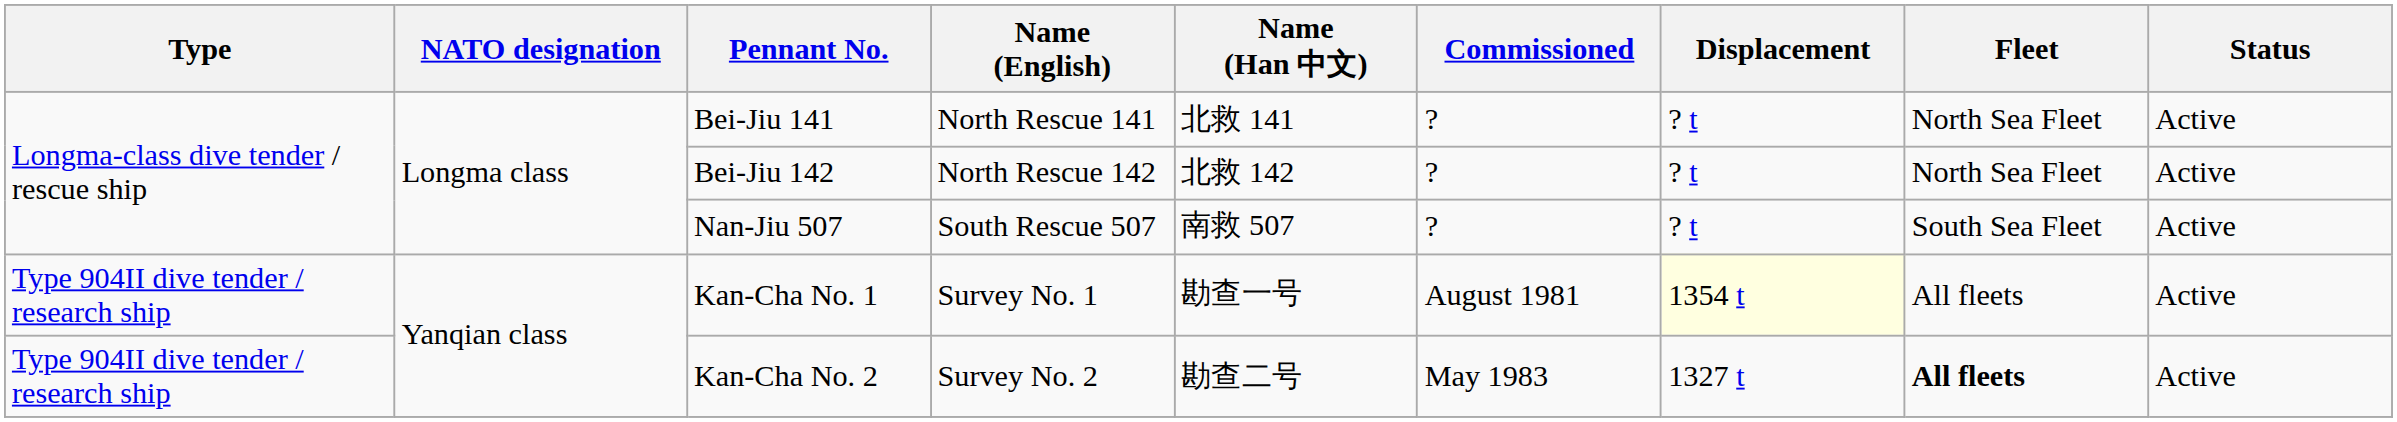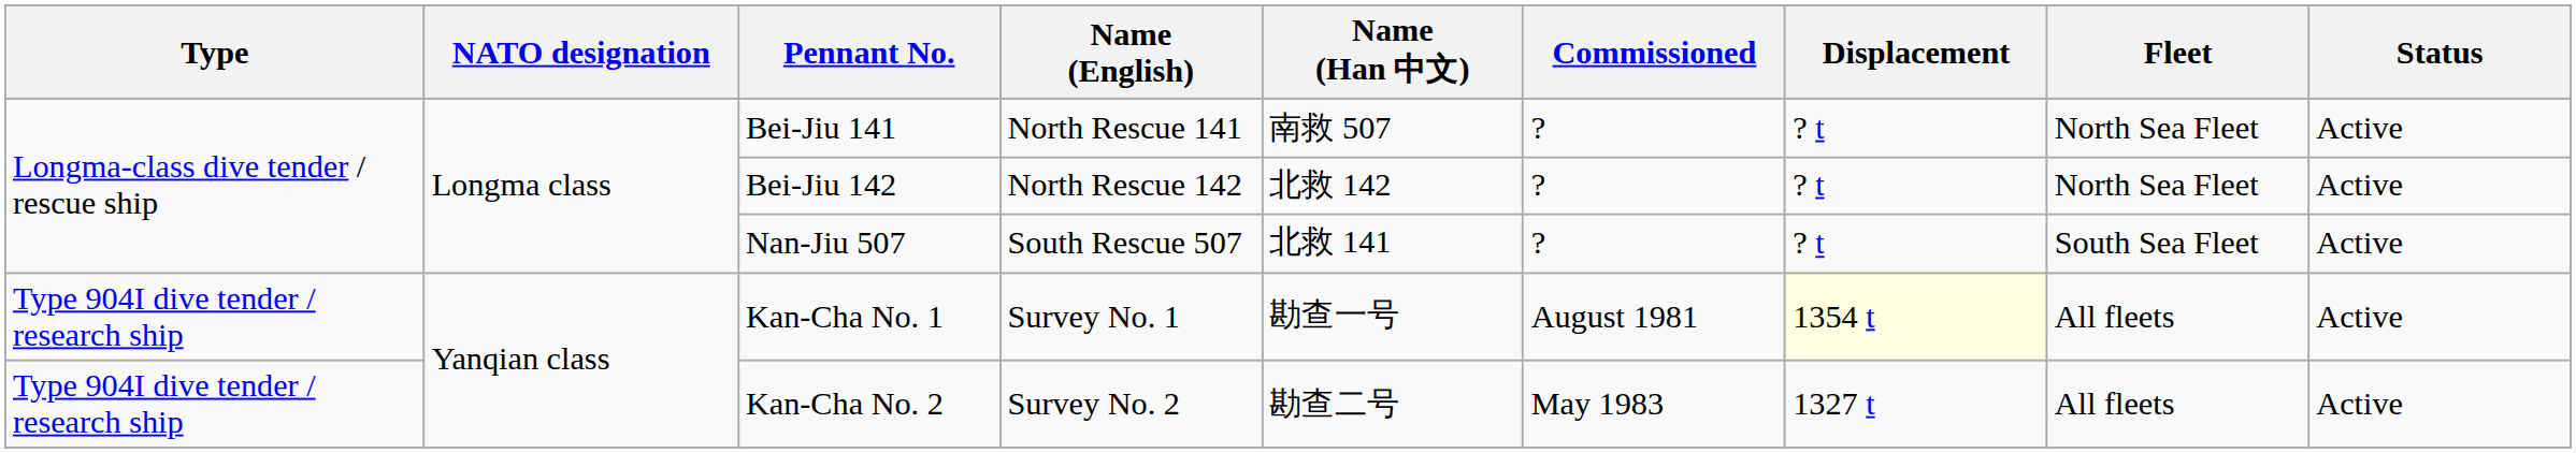Bei-Jiu 141 | Name (Han 中文): 北救 141 -> 南救 507
Nan-Jiu 507 | Name (Han 中文): 南救 507 -> 北救 141
Kan-Cha No. 1 | Type: Type 904II dive tender / research ship -> Type 904I dive tender / research ship
Kan-Cha No. 2 | Type: Type 904II dive tender / research ship -> Type 904I dive tender / research ship
Kan-Cha No. 2 | Fleet: bold -> normal
